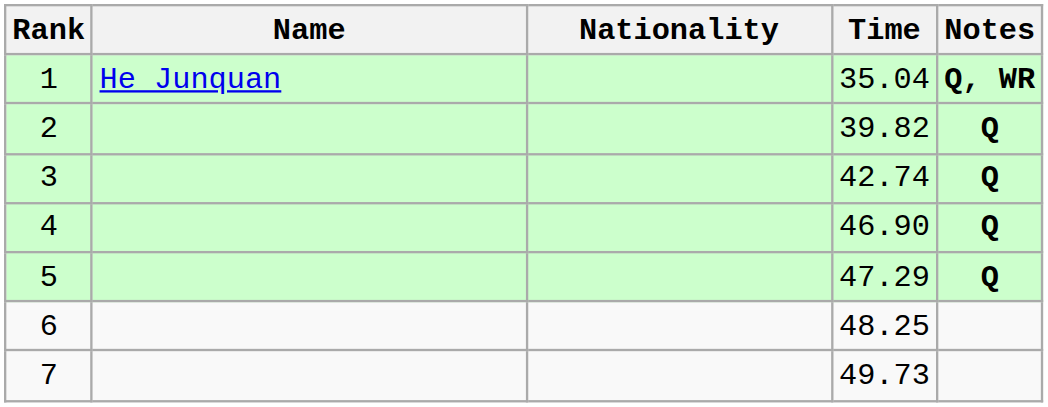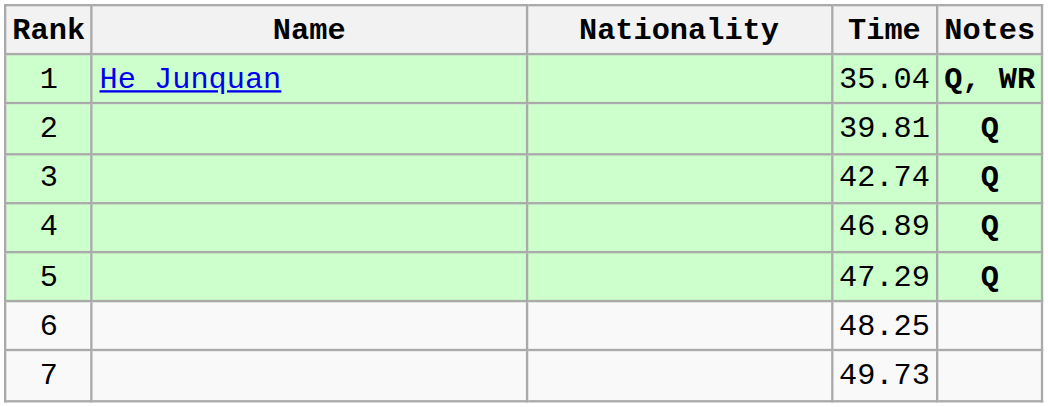2 | Time: 39.82 -> 39.81
4 | Time: 46.90 -> 46.89
